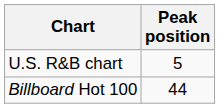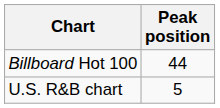rows swapped: U.S. R&B chart <-> Billboard Hot 100
